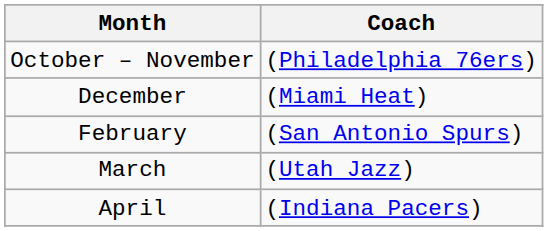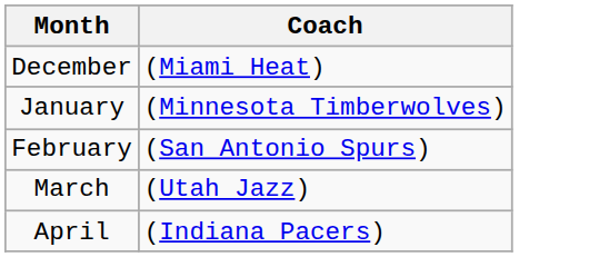- row: October – November | (Philadelphia 76ers)
+ row: January | (Minnesota Timberwolves)
